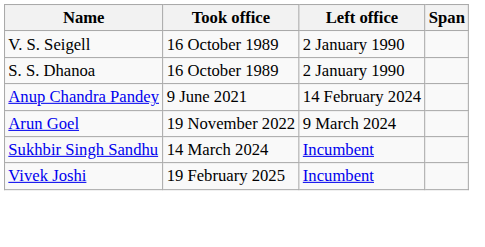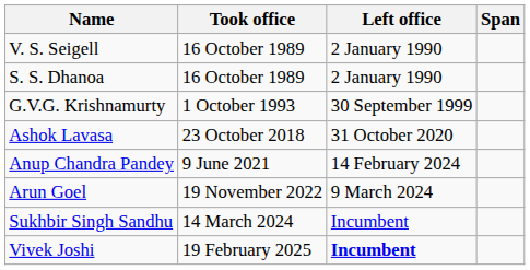+ row: G.V.G. Krishnamurty | 1 October 1993 | 30 September 1999
+ row: Ashok Lavasa | 23 October 2018 | 31 October 2020
Vivek Joshi | Left office: normal -> bold
